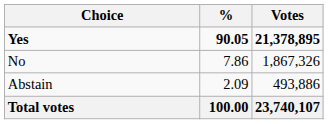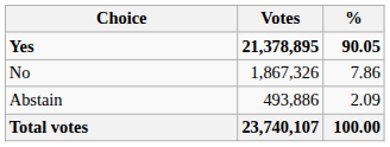columns swapped: Votes <-> %
